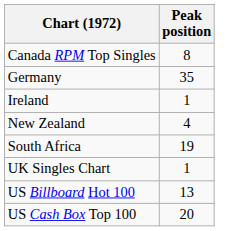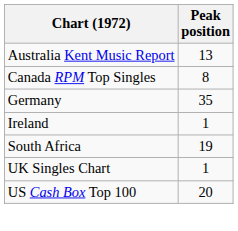+ row: Australia Kent Music Report | 13
- row: New Zealand | 4
- row: US Billboard Hot 100 | 13
